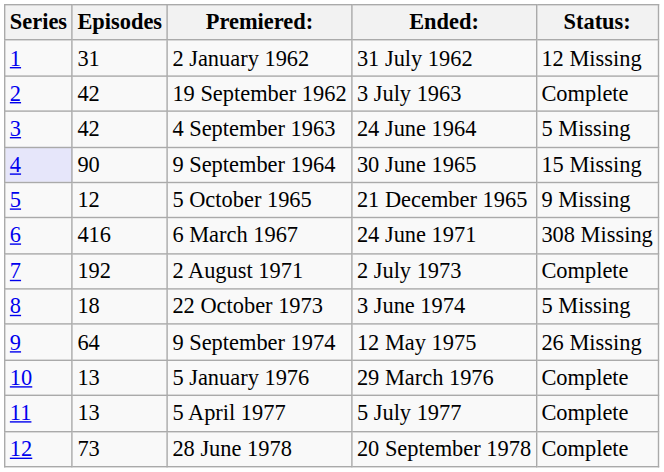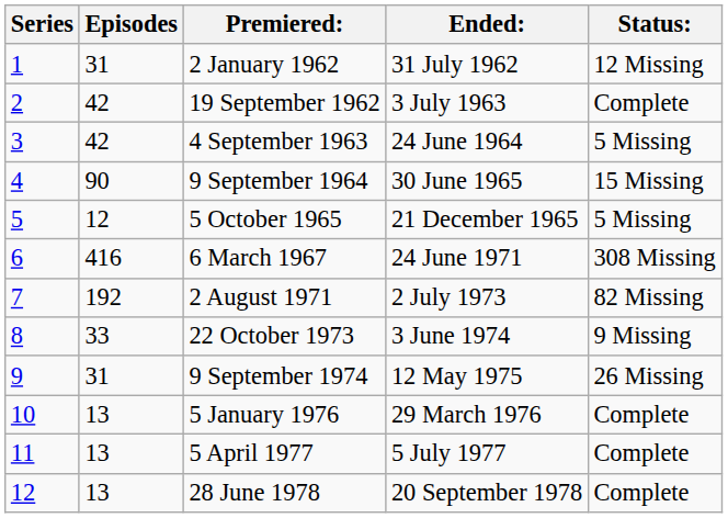9 September 1964 | Series: lavender background -> no background
5 October 1965 | Status:: 9 Missing -> 5 Missing
2 August 1971 | Status:: Complete -> 82 Missing
22 October 1973 | Episodes: 18 -> 33
22 October 1973 | Status:: 5 Missing -> 9 Missing
9 September 1974 | Episodes: 64 -> 31
28 June 1978 | Episodes: 73 -> 13
